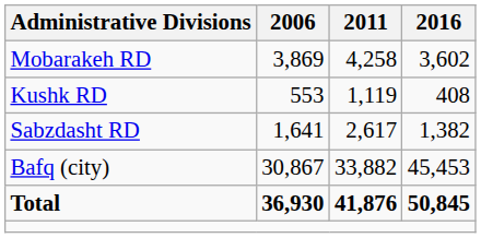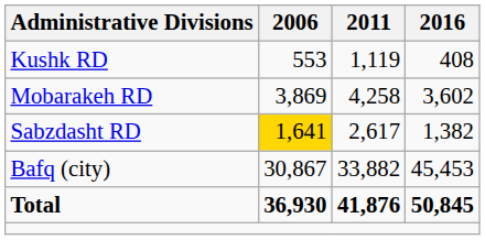rows swapped: Kushk RD <-> Mobarakeh RD
Sabzdasht RD | 2006: no background -> gold background
